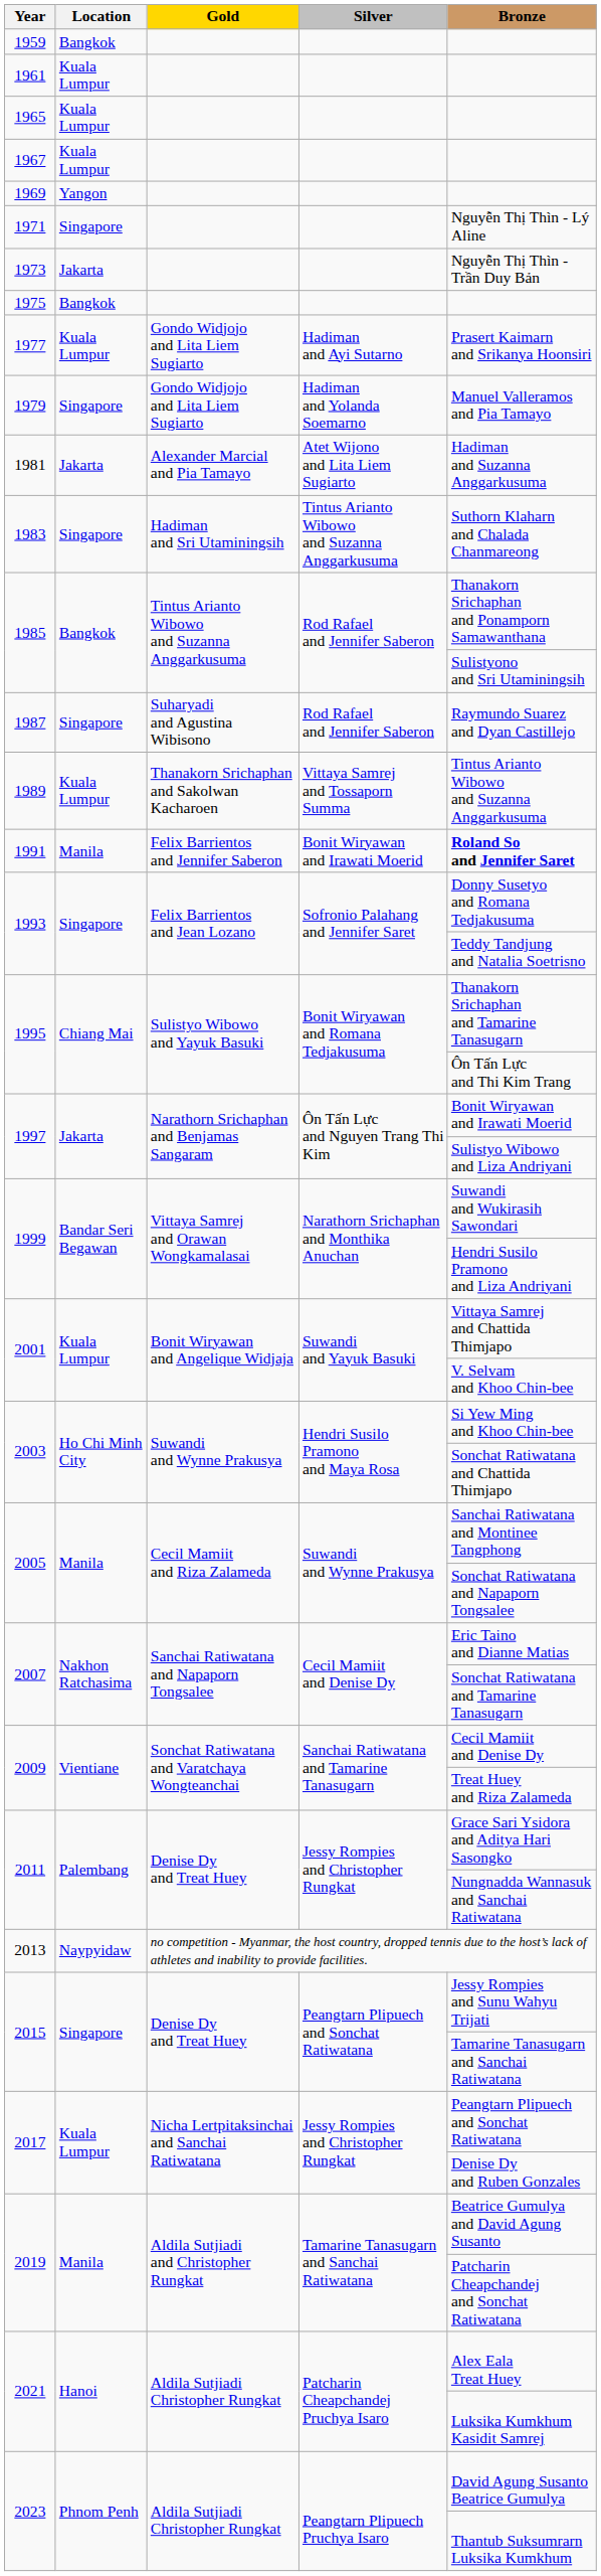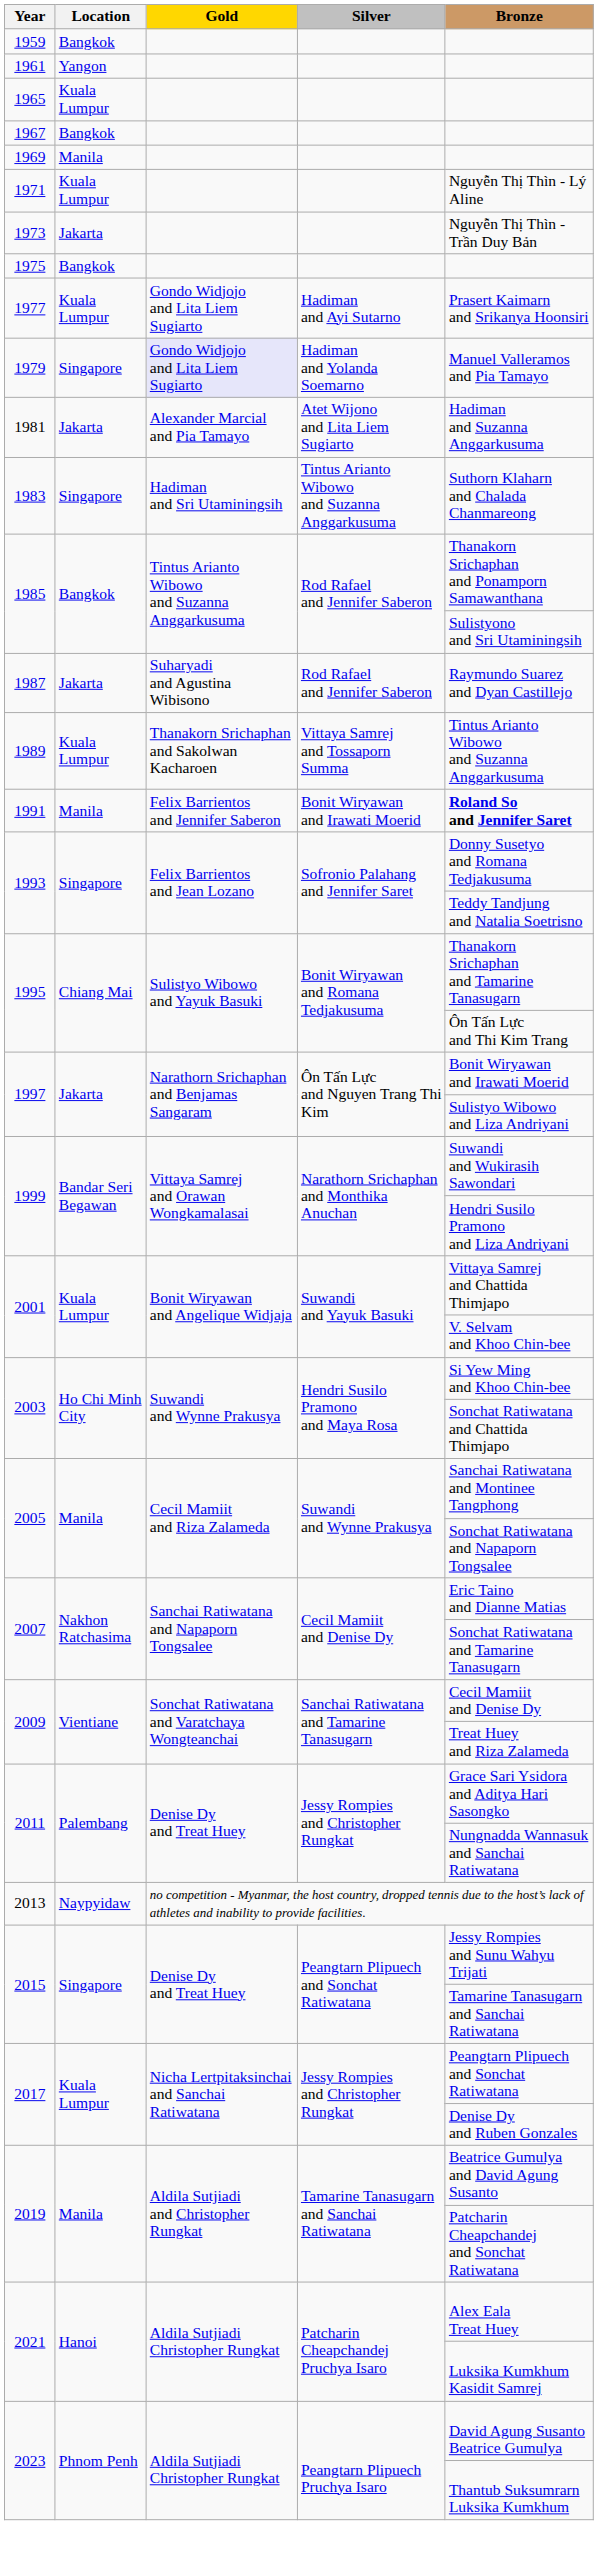1961 | Location: Kuala Lumpur -> Yangon
1967 | Location: Kuala Lumpur -> Bangkok
1969 | Location: Yangon -> Manila
1971 | Location: Singapore -> Kuala Lumpur
1979 | Gold: no background -> lavender background
1987 | Location: Singapore -> Jakarta
